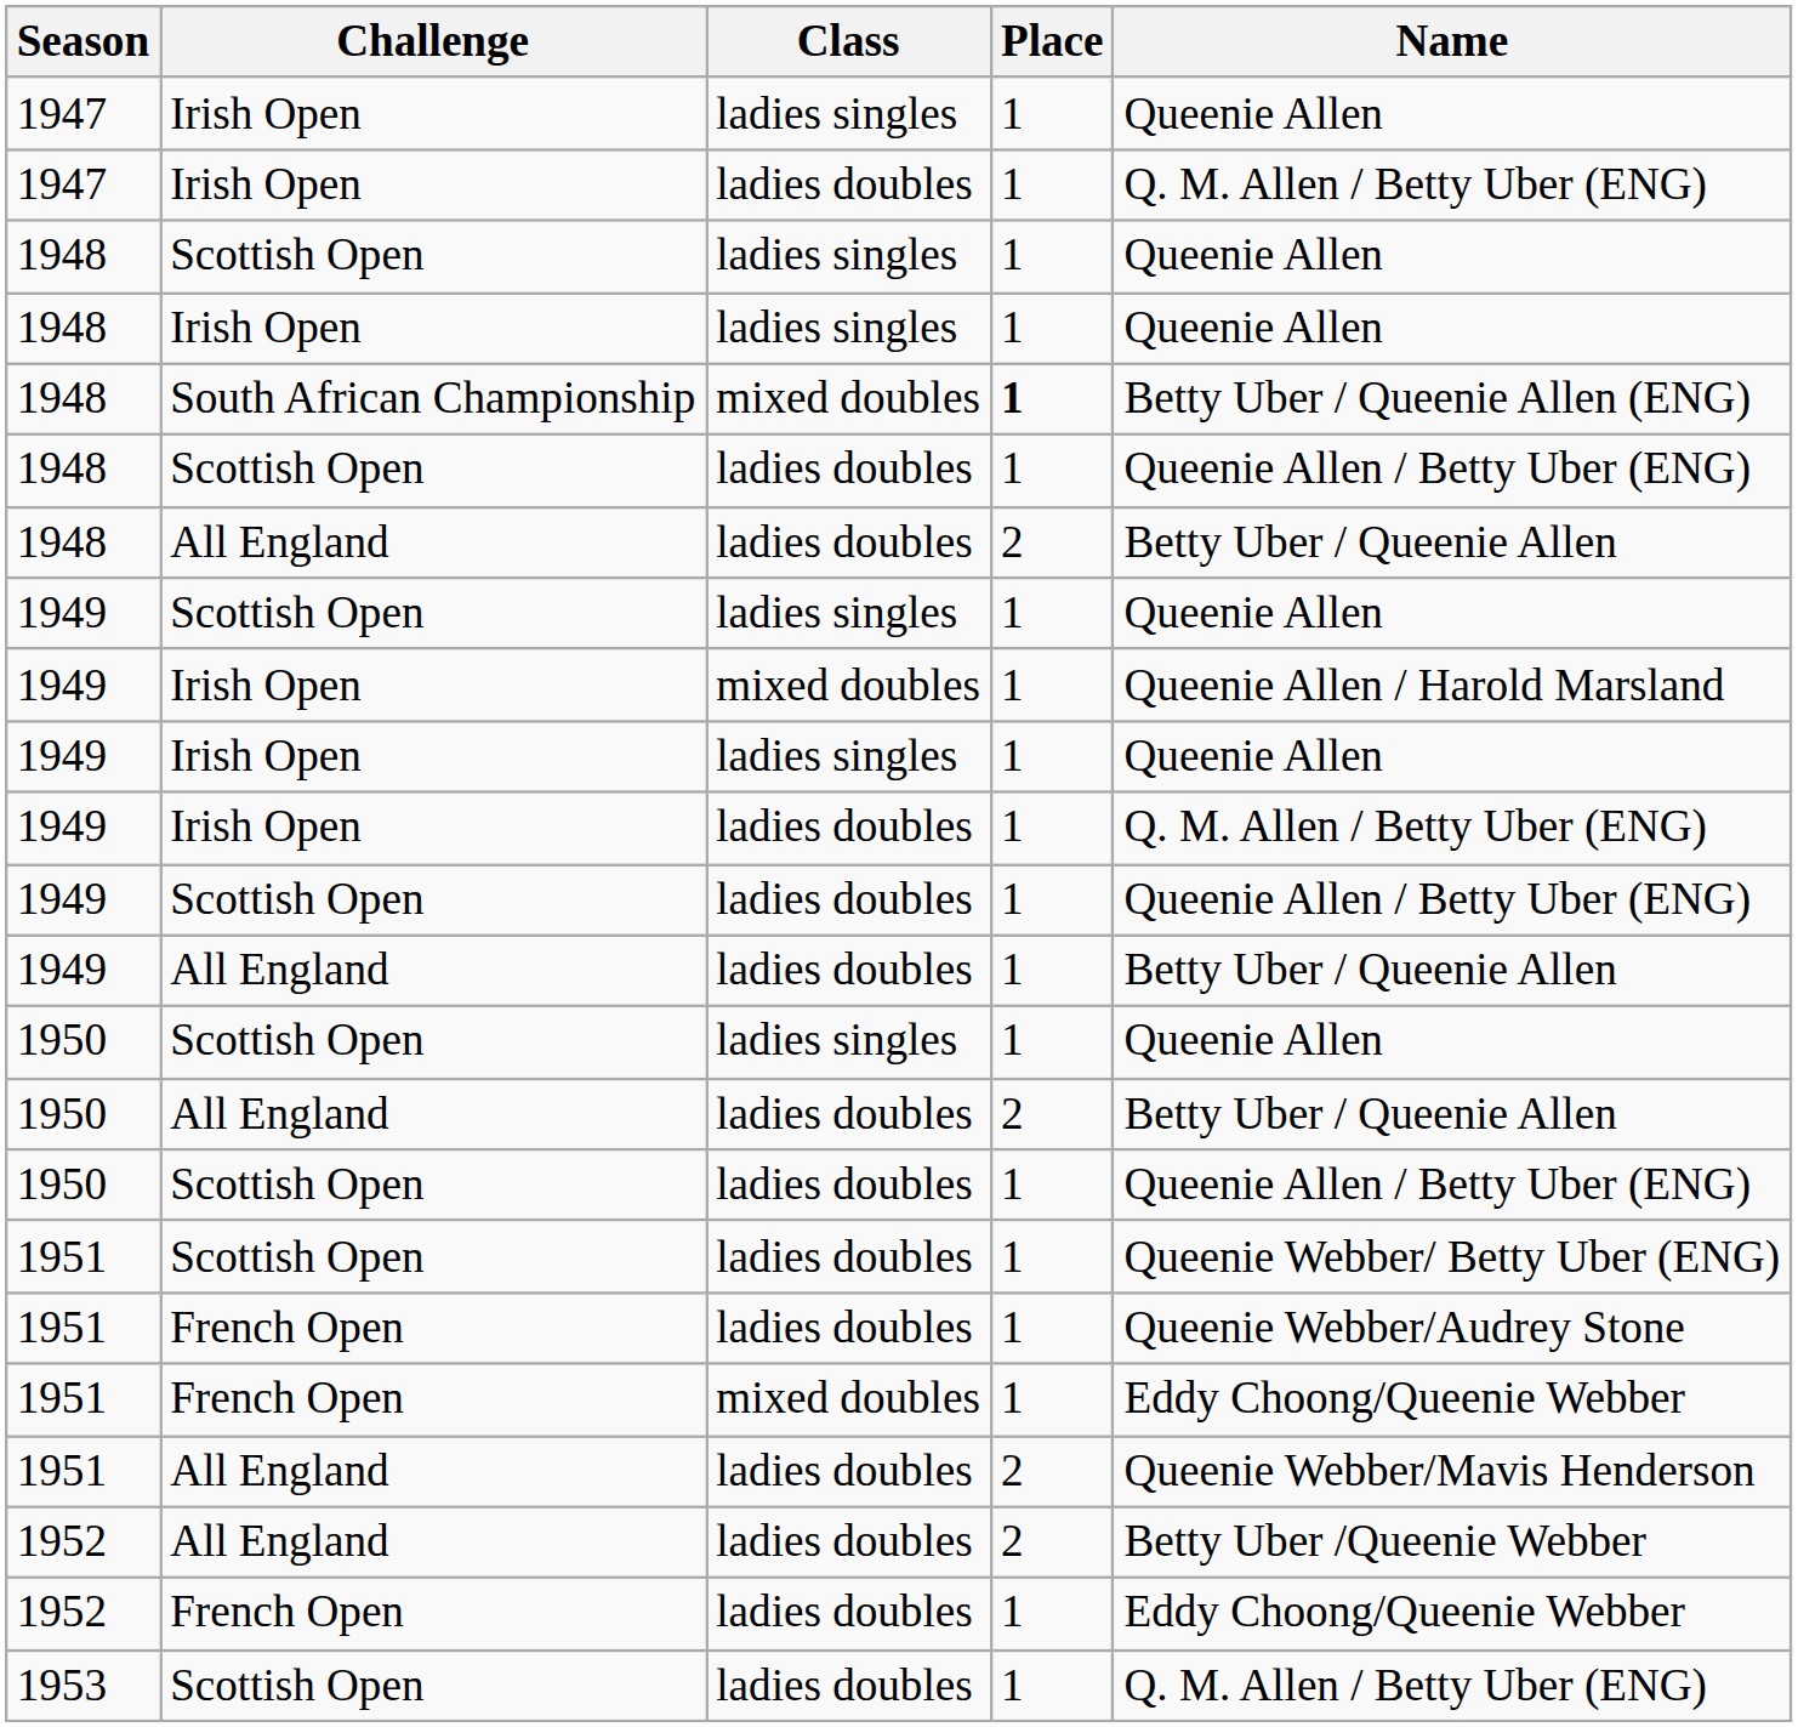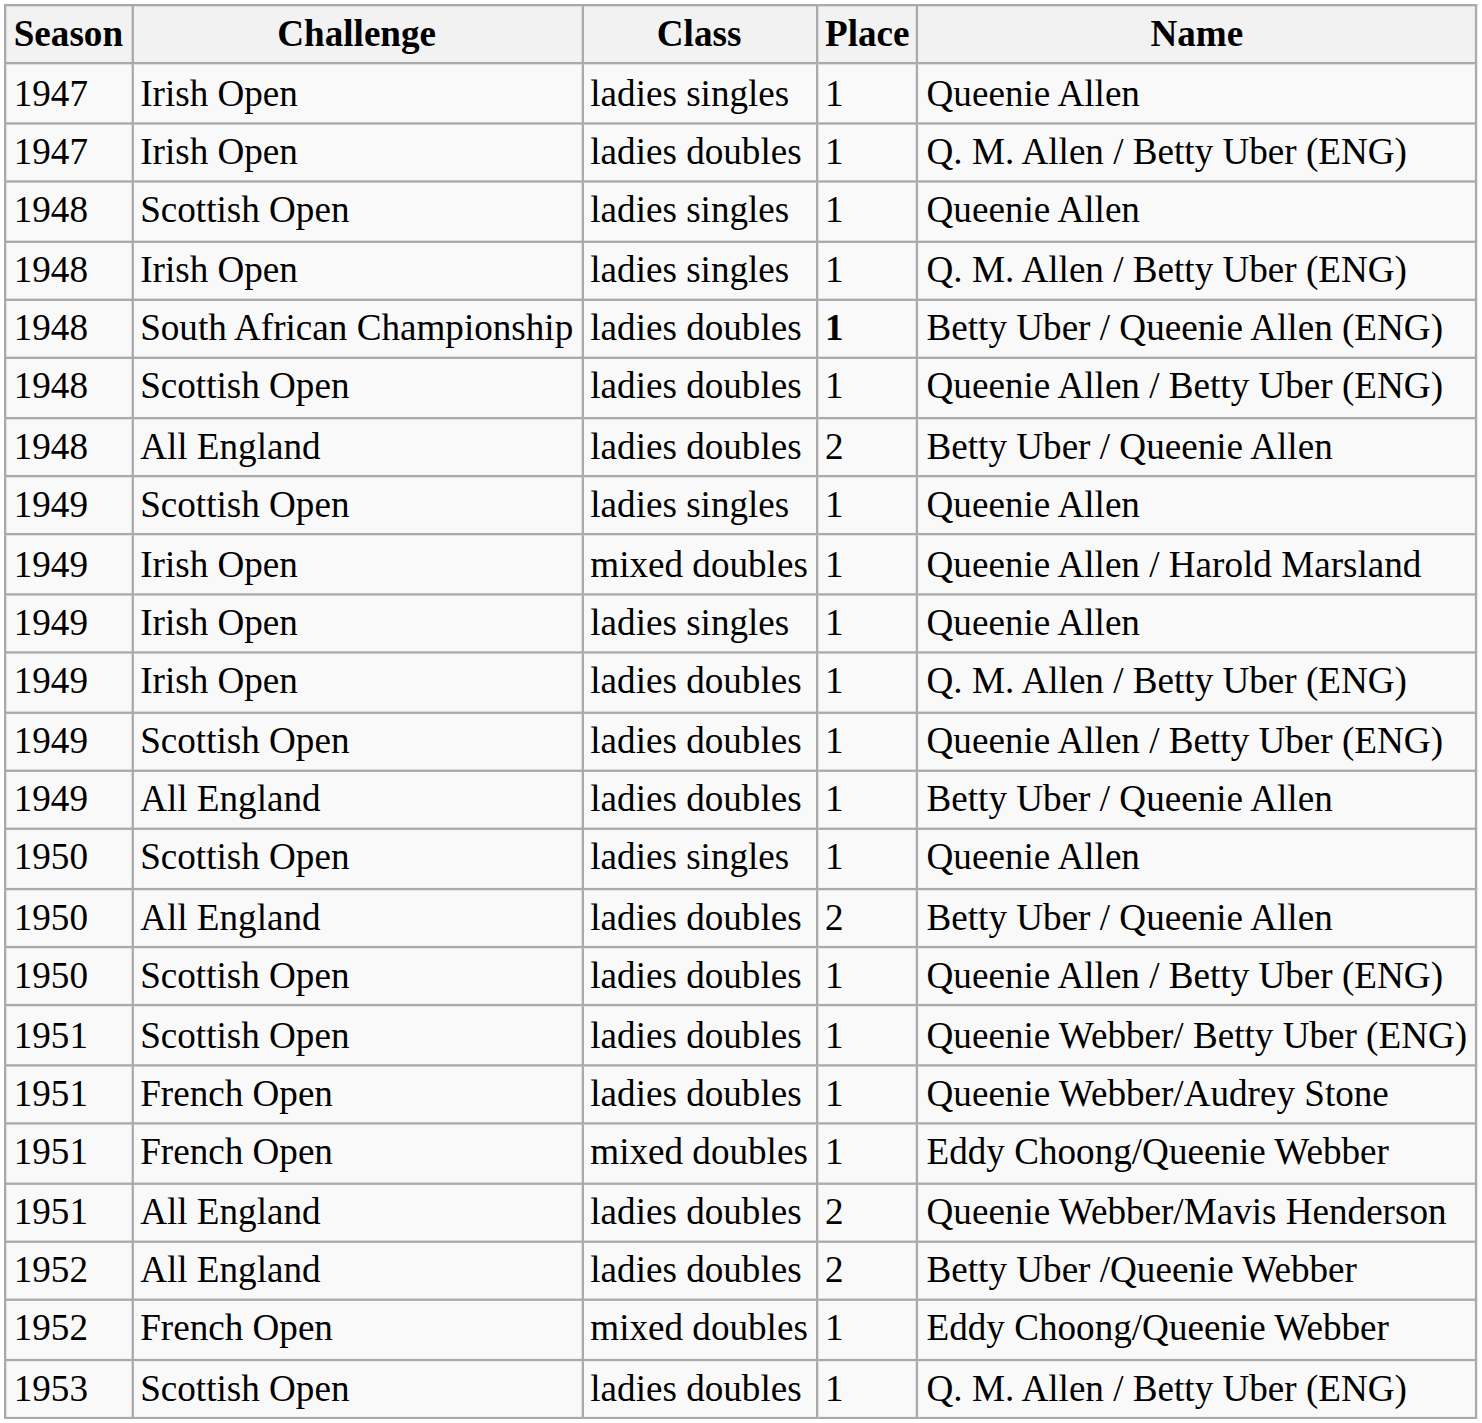1948 / Irish Open | Name: Queenie Allen -> Q. M. Allen / Betty Uber (ENG)
1948 / South African Championship | Class: mixed doubles -> ladies doubles
1952 / French Open | Class: ladies doubles -> mixed doubles
